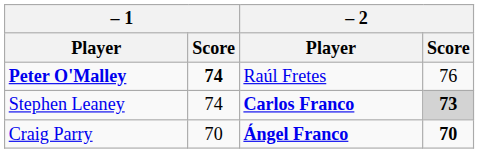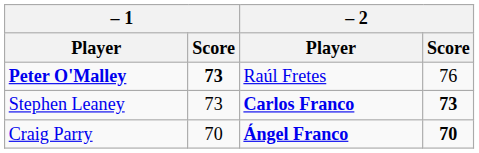Peter O'Malley | – 1 / Score: 74 -> 73
Stephen Leaney | – 1 / Score: 74 -> 73
Stephen Leaney | – 2 / Score: lightgrey background -> no background
